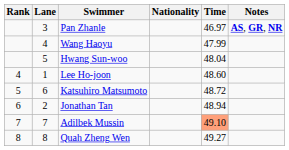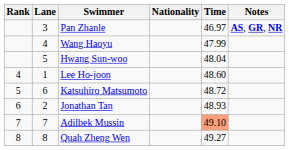Jonathan Tan | Time: 48.94 -> 48.93
